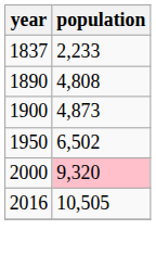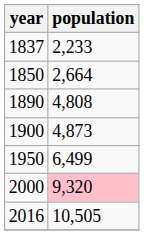+ row: 1850 | 2,664
1950 | population: 6,502 -> 6,499
